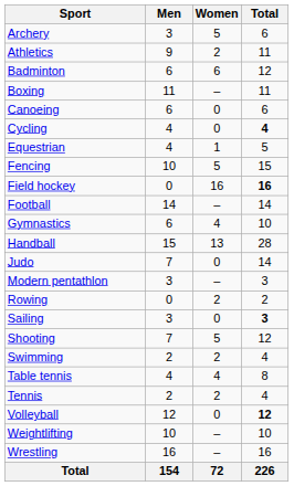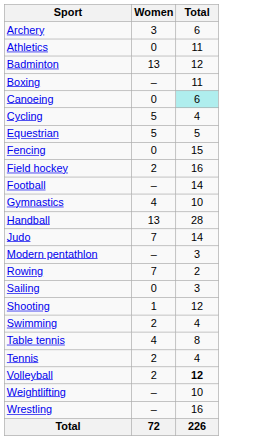- column: Men | 3 | 9 | 6 | 11 | 6 | 4 | 4 | 10 | 0 | 14 | 6 | 15 | 7 | 3 | 0 | 3 | 7 | 2 | 4 | 2 | 12 | 10 | 16 | 154
Archery | Women: 5 -> 3
Athletics | Women: 2 -> 0
Badminton | Women: 6 -> 13
Canoeing | Total: no background -> paleturquoise background
Cycling | Women: 0 -> 5
Cycling | Total: bold -> normal
Equestrian | Women: 1 -> 5
Fencing | Women: 5 -> 0
Field hockey | Women: 16 -> 2
Field hockey | Total: bold -> normal
Judo | Women: 0 -> 7
Rowing | Women: 2 -> 7
Sailing | Total: bold -> normal
Shooting | Women: 5 -> 1
Volleyball | Women: 0 -> 2
